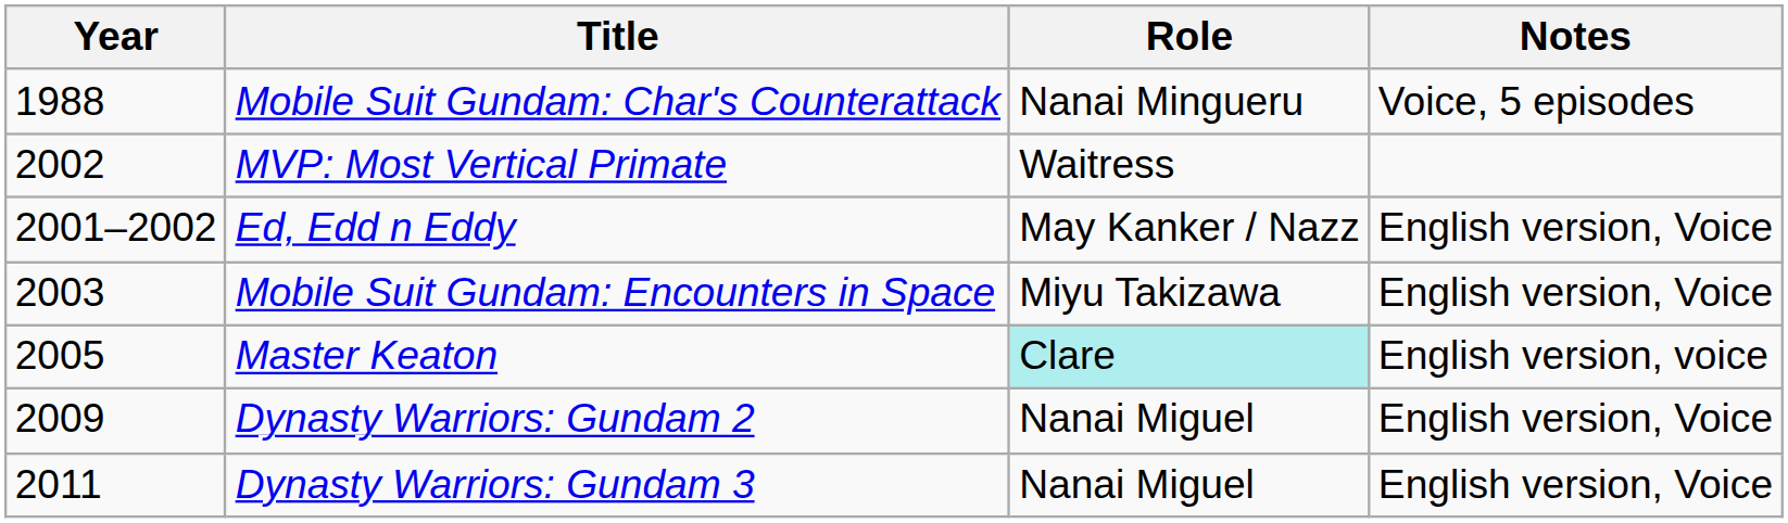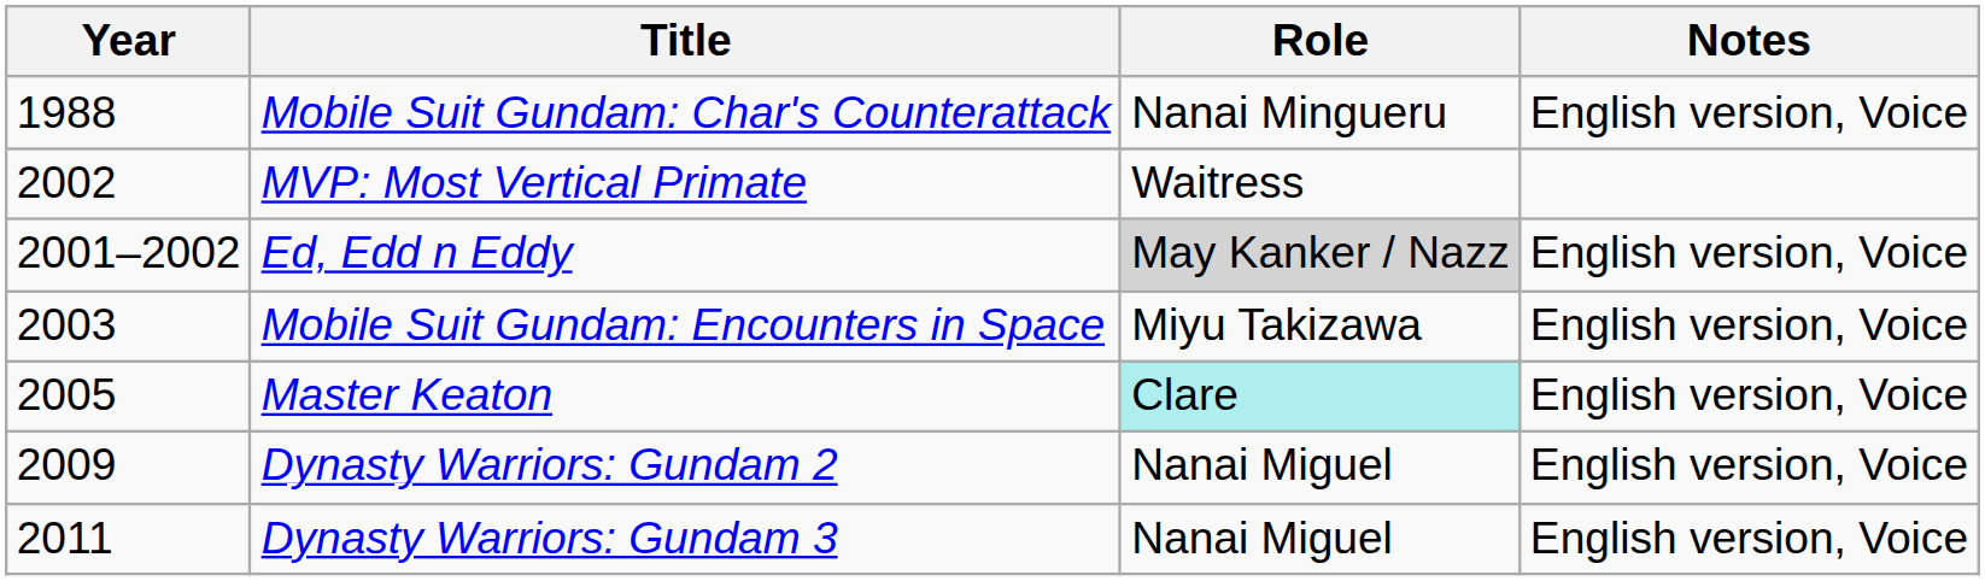Mobile Suit Gundam: Char's Counterattack | Notes: Voice, 5 episodes -> English version, Voice
Ed, Edd n Eddy | Role: no background -> lightgrey background
Master Keaton | Notes: English version, voice -> English version, Voice
